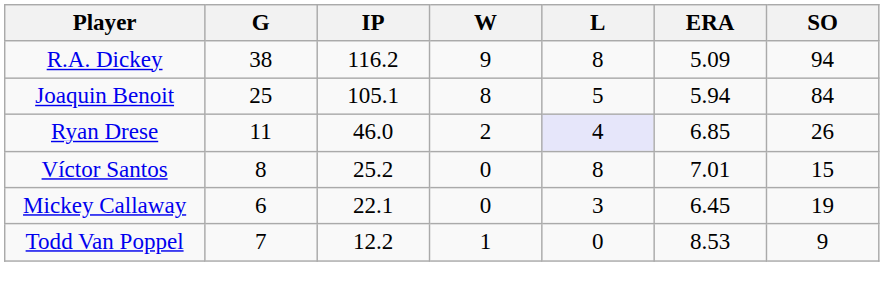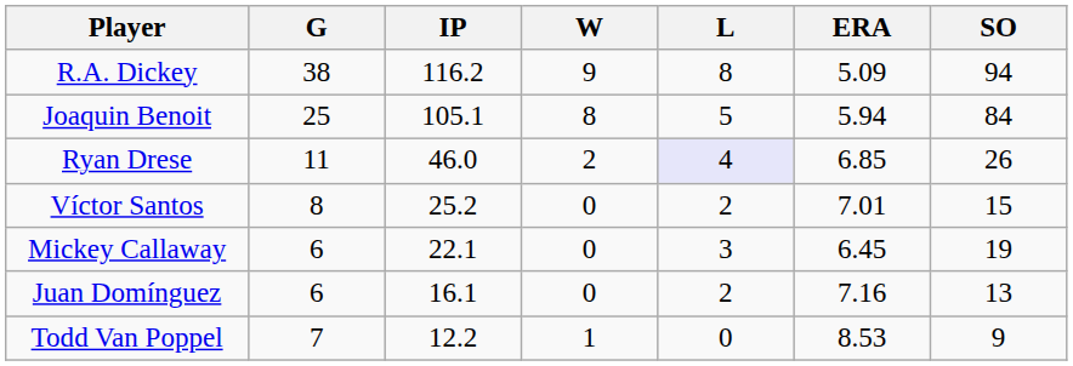Víctor Santos | L: 8 -> 2
+ row: Juan Domínguez | 6 | 16.1 | 0 | 2 | 7.16 | 13
